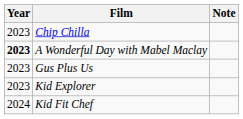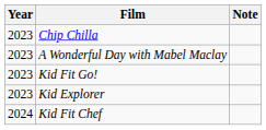A Wonderful Day with Mabel Maclay | Year: bold -> normal
- row: 2023 | Gus Plus Us
+ row: 2023 | Kid Fit Go!
